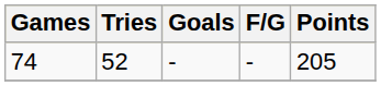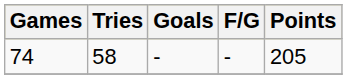74 | Tries: 52 -> 58
